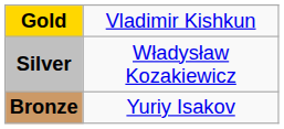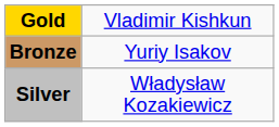rows swapped: Silver <-> Bronze
